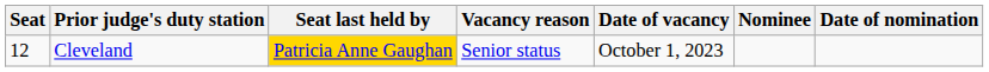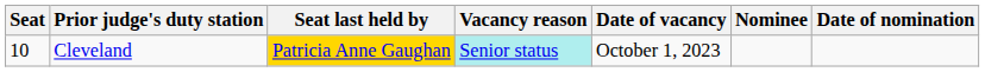Cleveland | Seat: 12 -> 10
Cleveland | Vacancy reason: no background -> paleturquoise background
